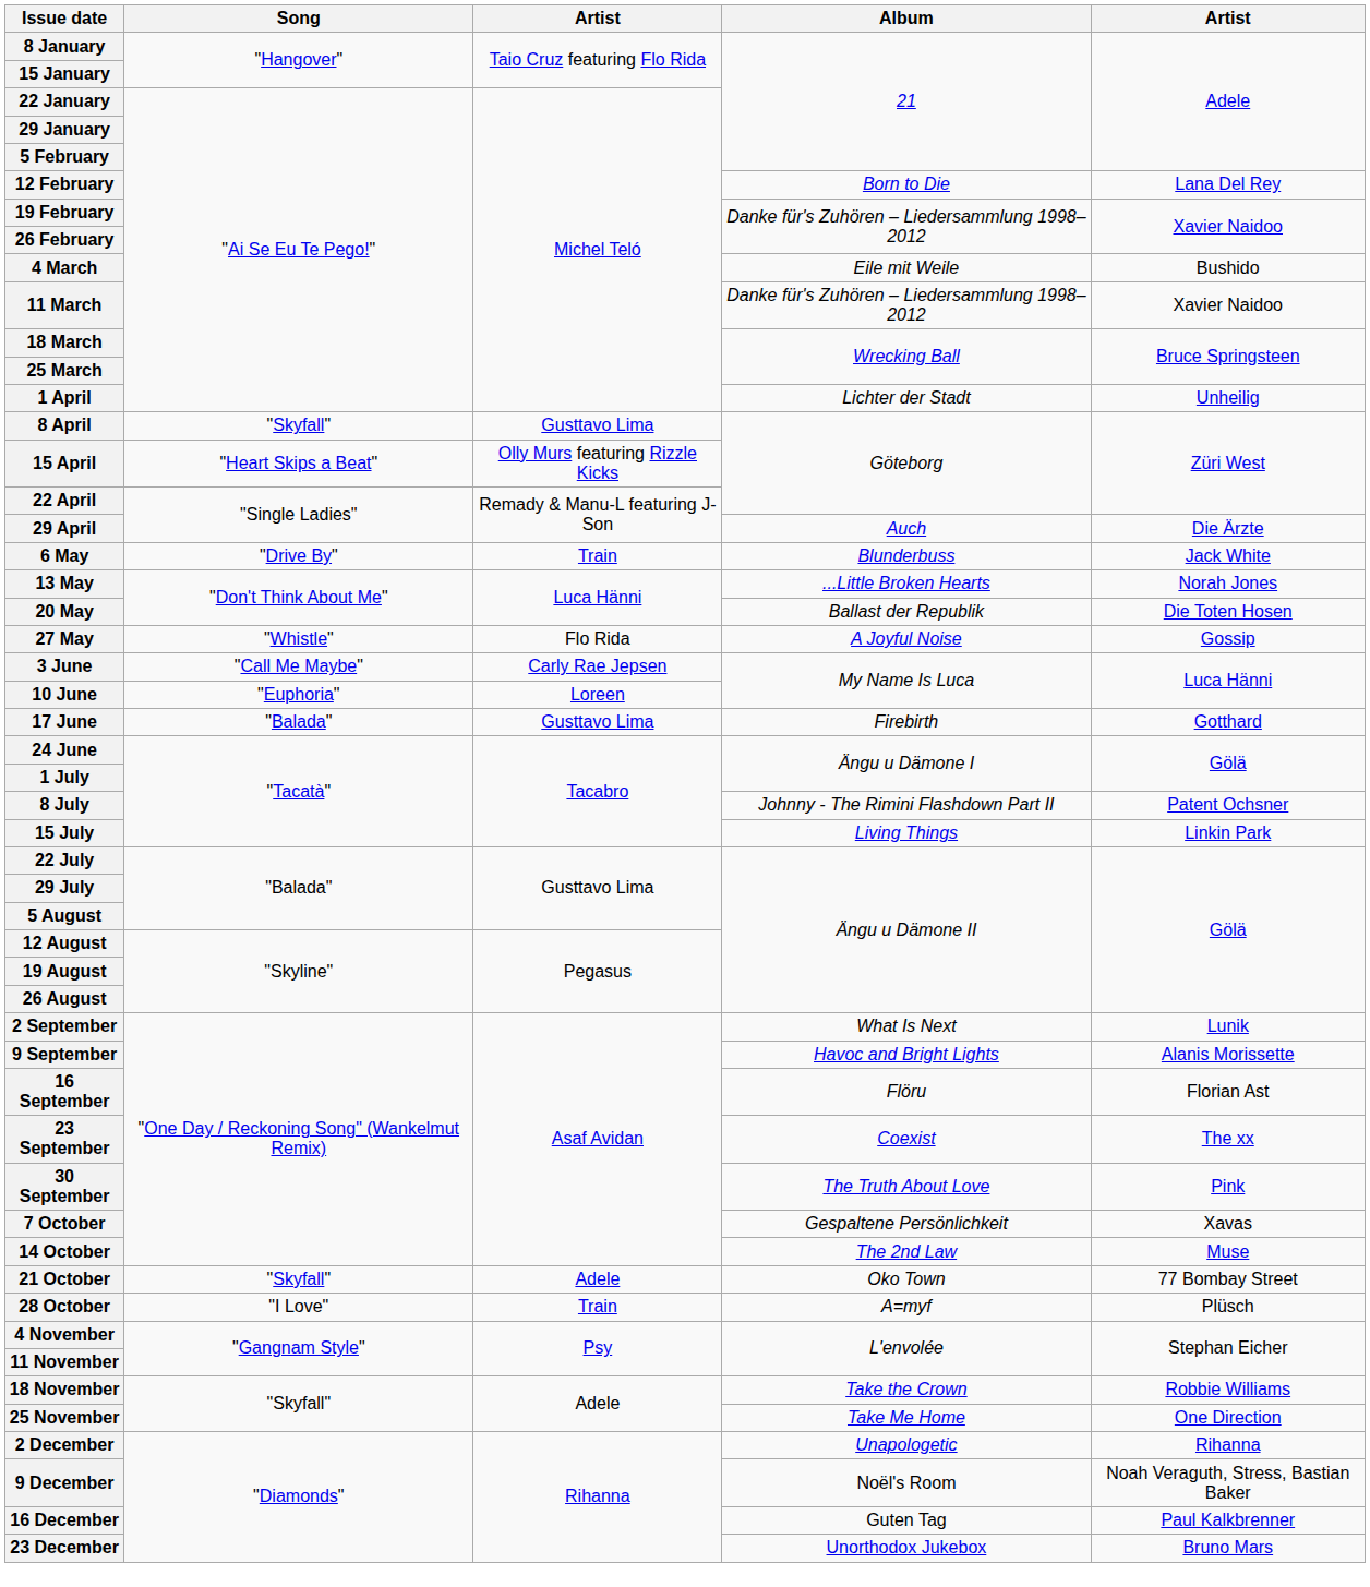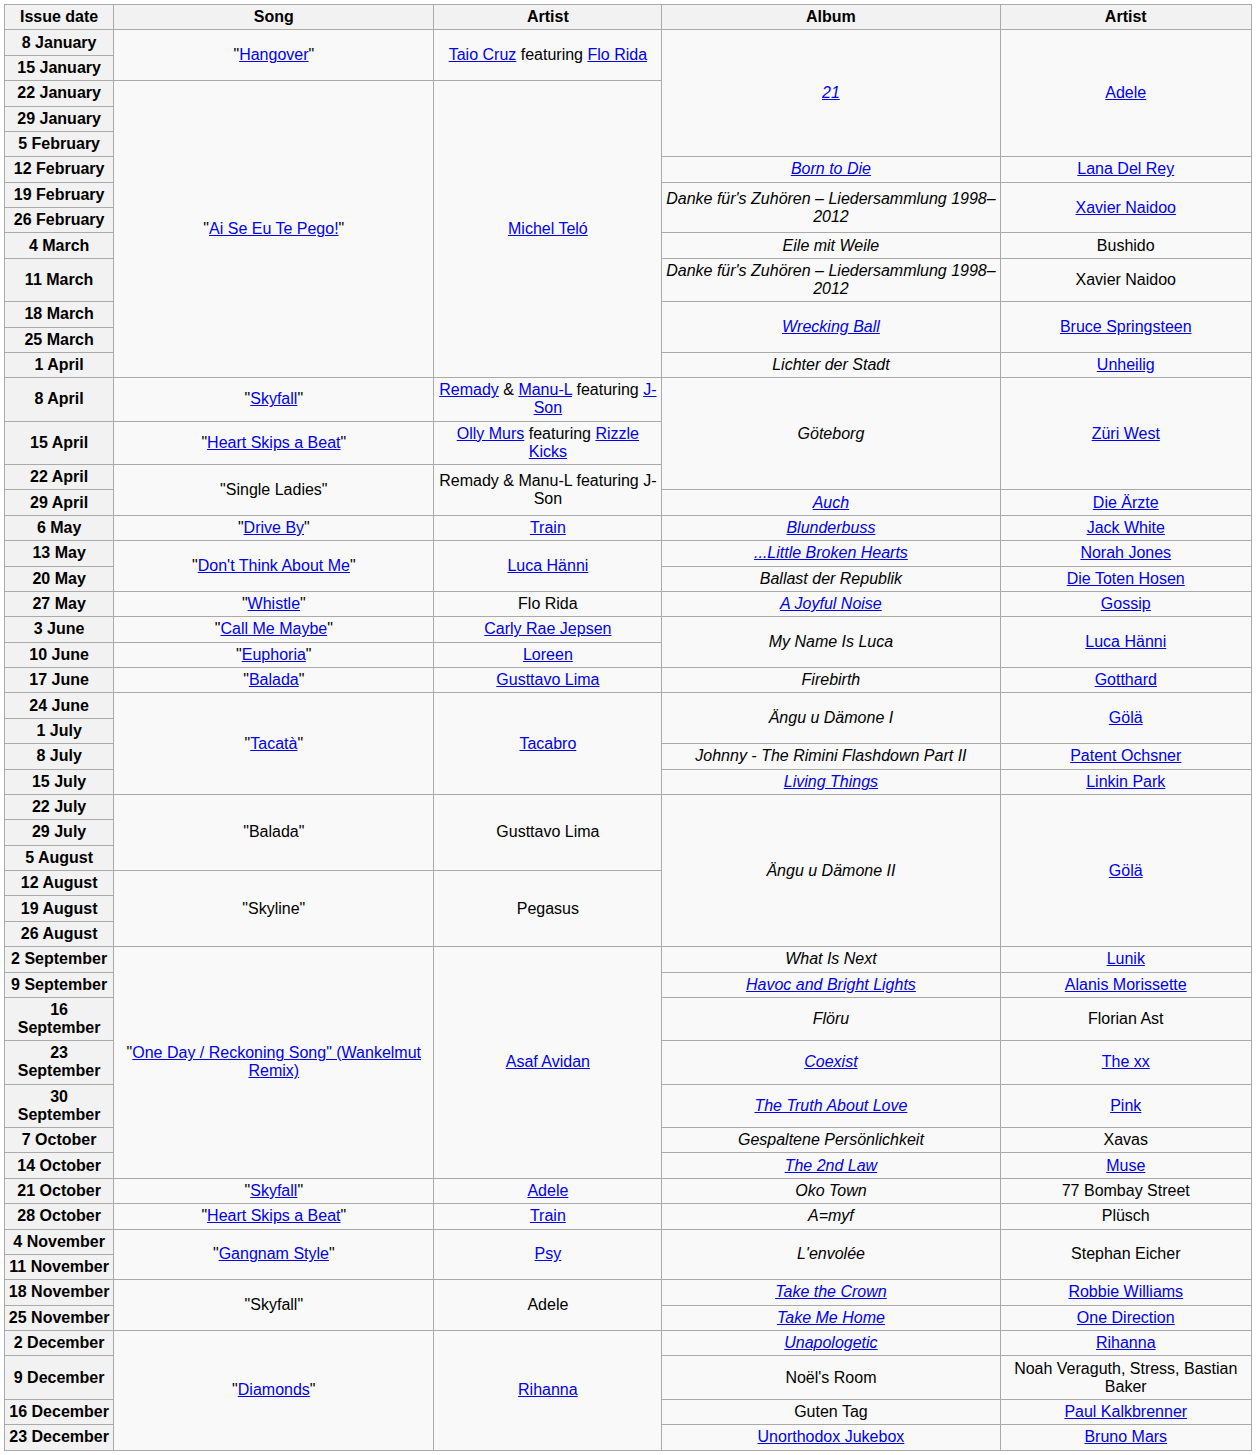8 April | column 3: Gusttavo Lima -> Remady & Manu-L featuring J-Son
28 October | Song: "I Love" -> "Heart Skips a Beat"
